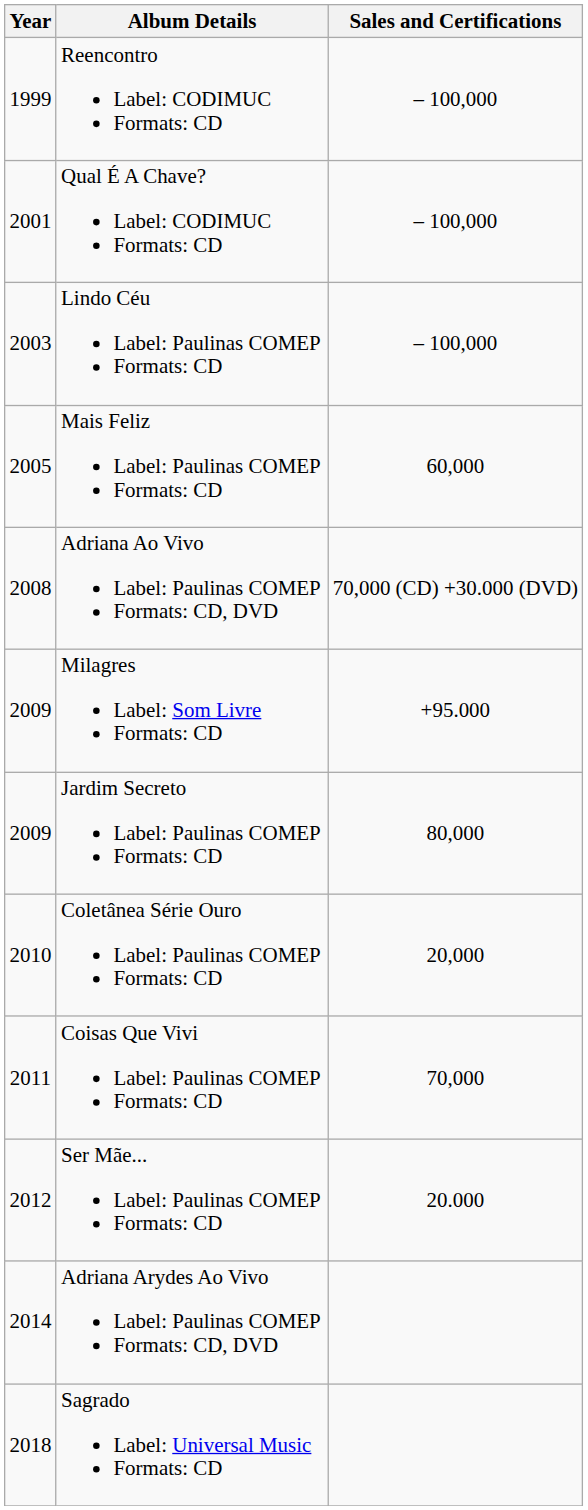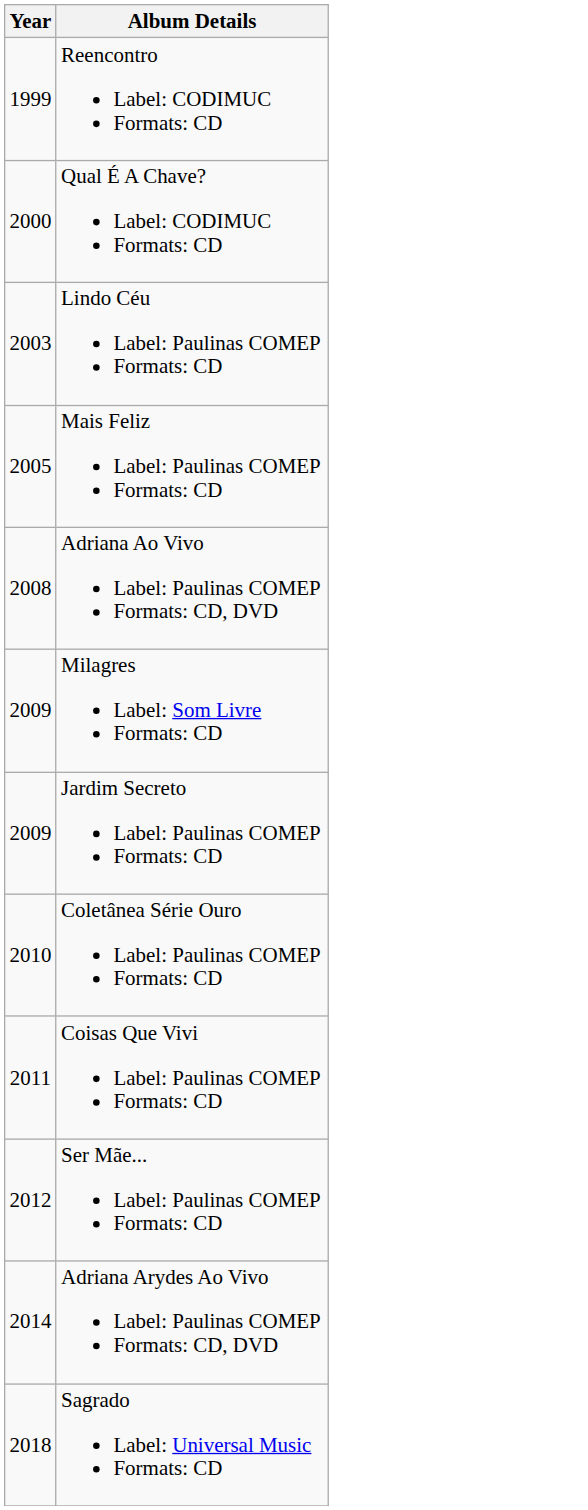- column: Sales and Certifications | – 100,000 | – 100,000 | – 100,000 | 60,000 | 70,000 (CD) +30.000 (DVD) | +95.000 | 80,000 | 20,000 | 70,000 | 20.000
Qual É A Chave? Label: CODIMUC Formats: CD | Year: 2001 -> 2000
